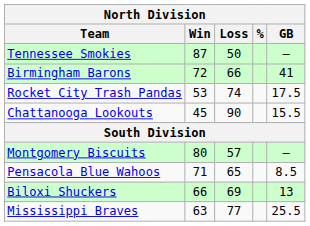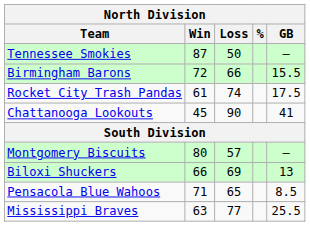Birmingham Barons | GB: 41 -> 15.5
Rocket City Trash Pandas | Win: 53 -> 61
Chattanooga Lookouts | GB: 15.5 -> 41
rows swapped: Pensacola Blue Wahoos <-> Biloxi Shuckers
